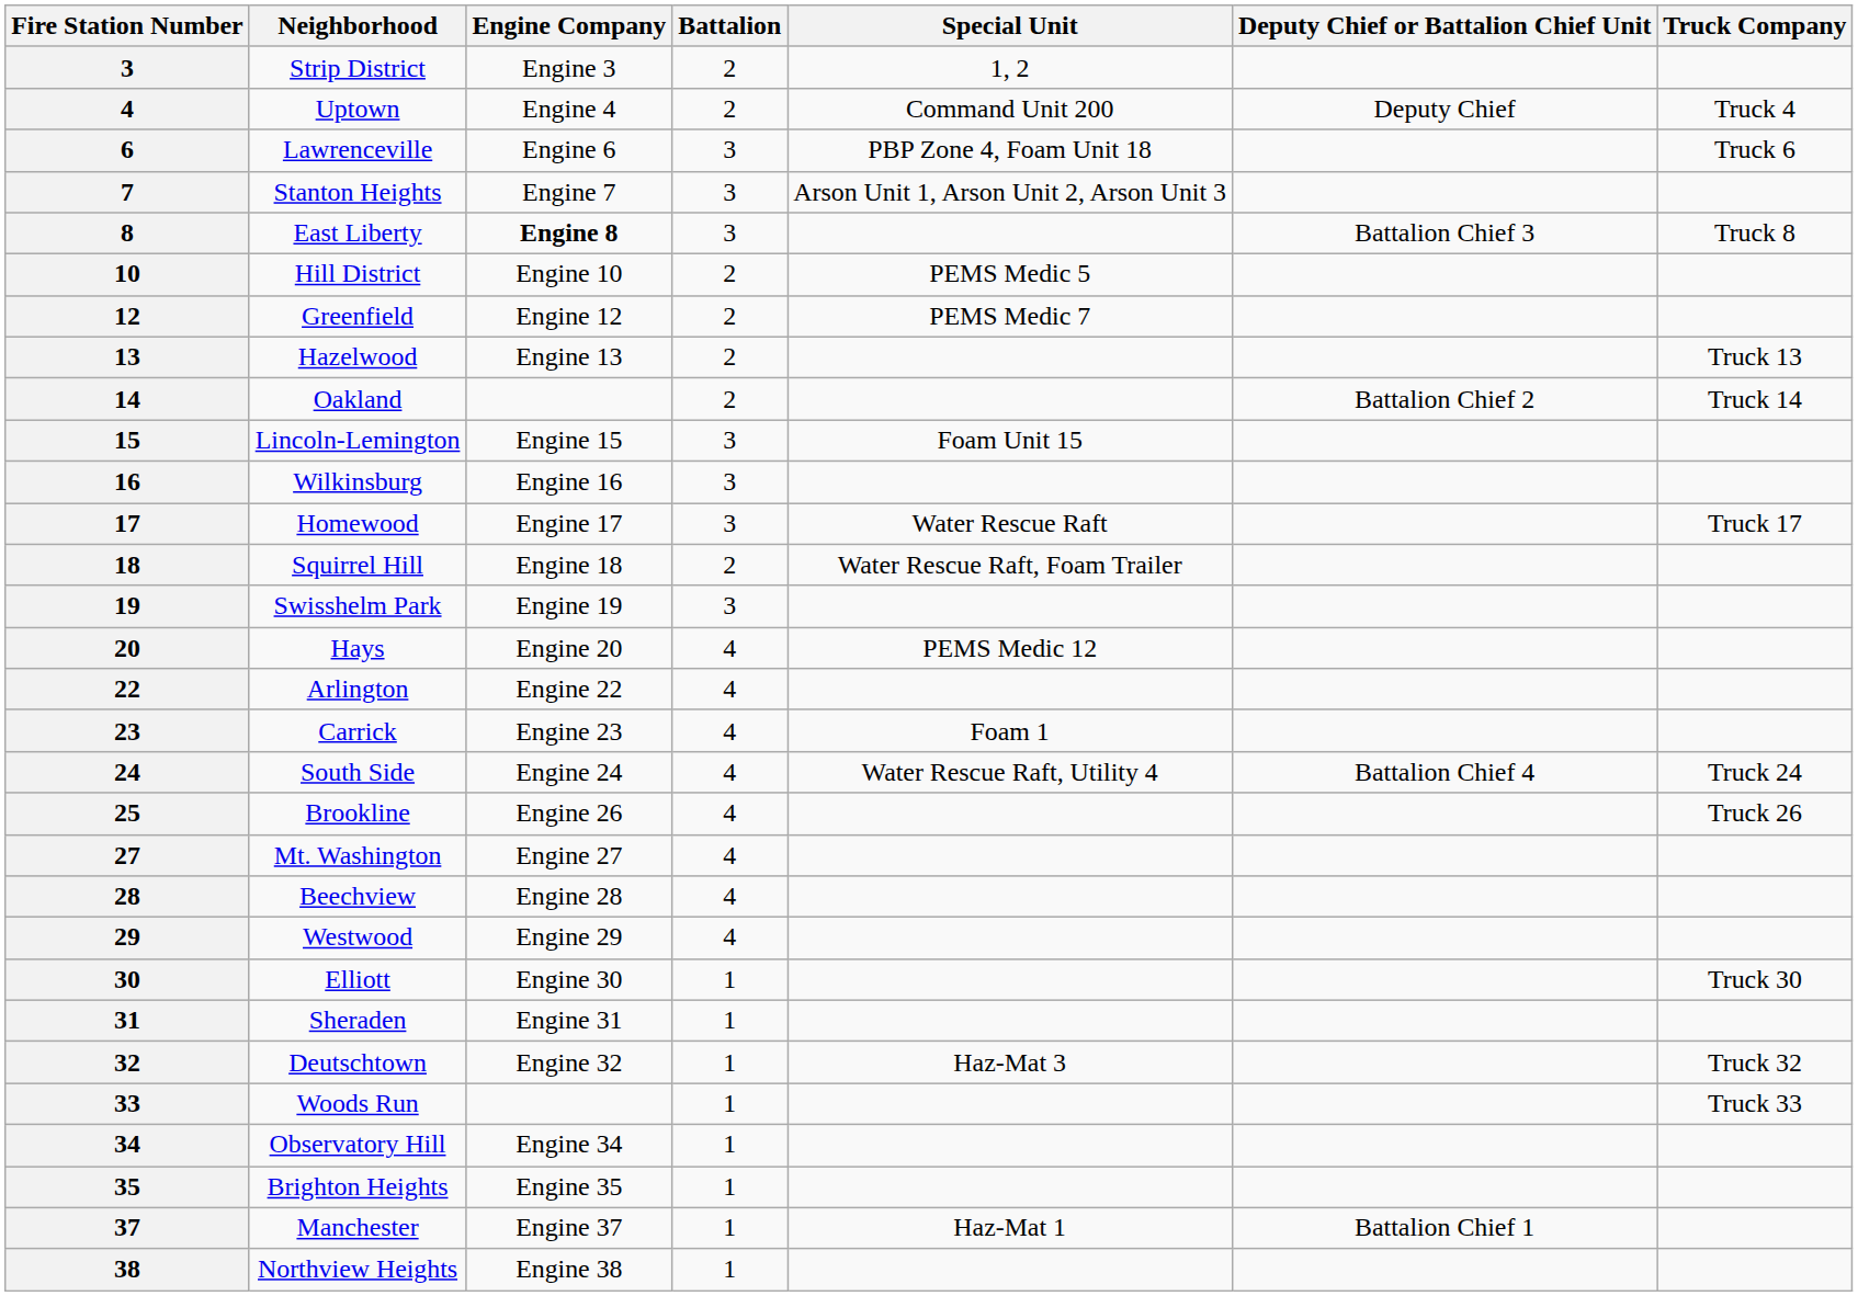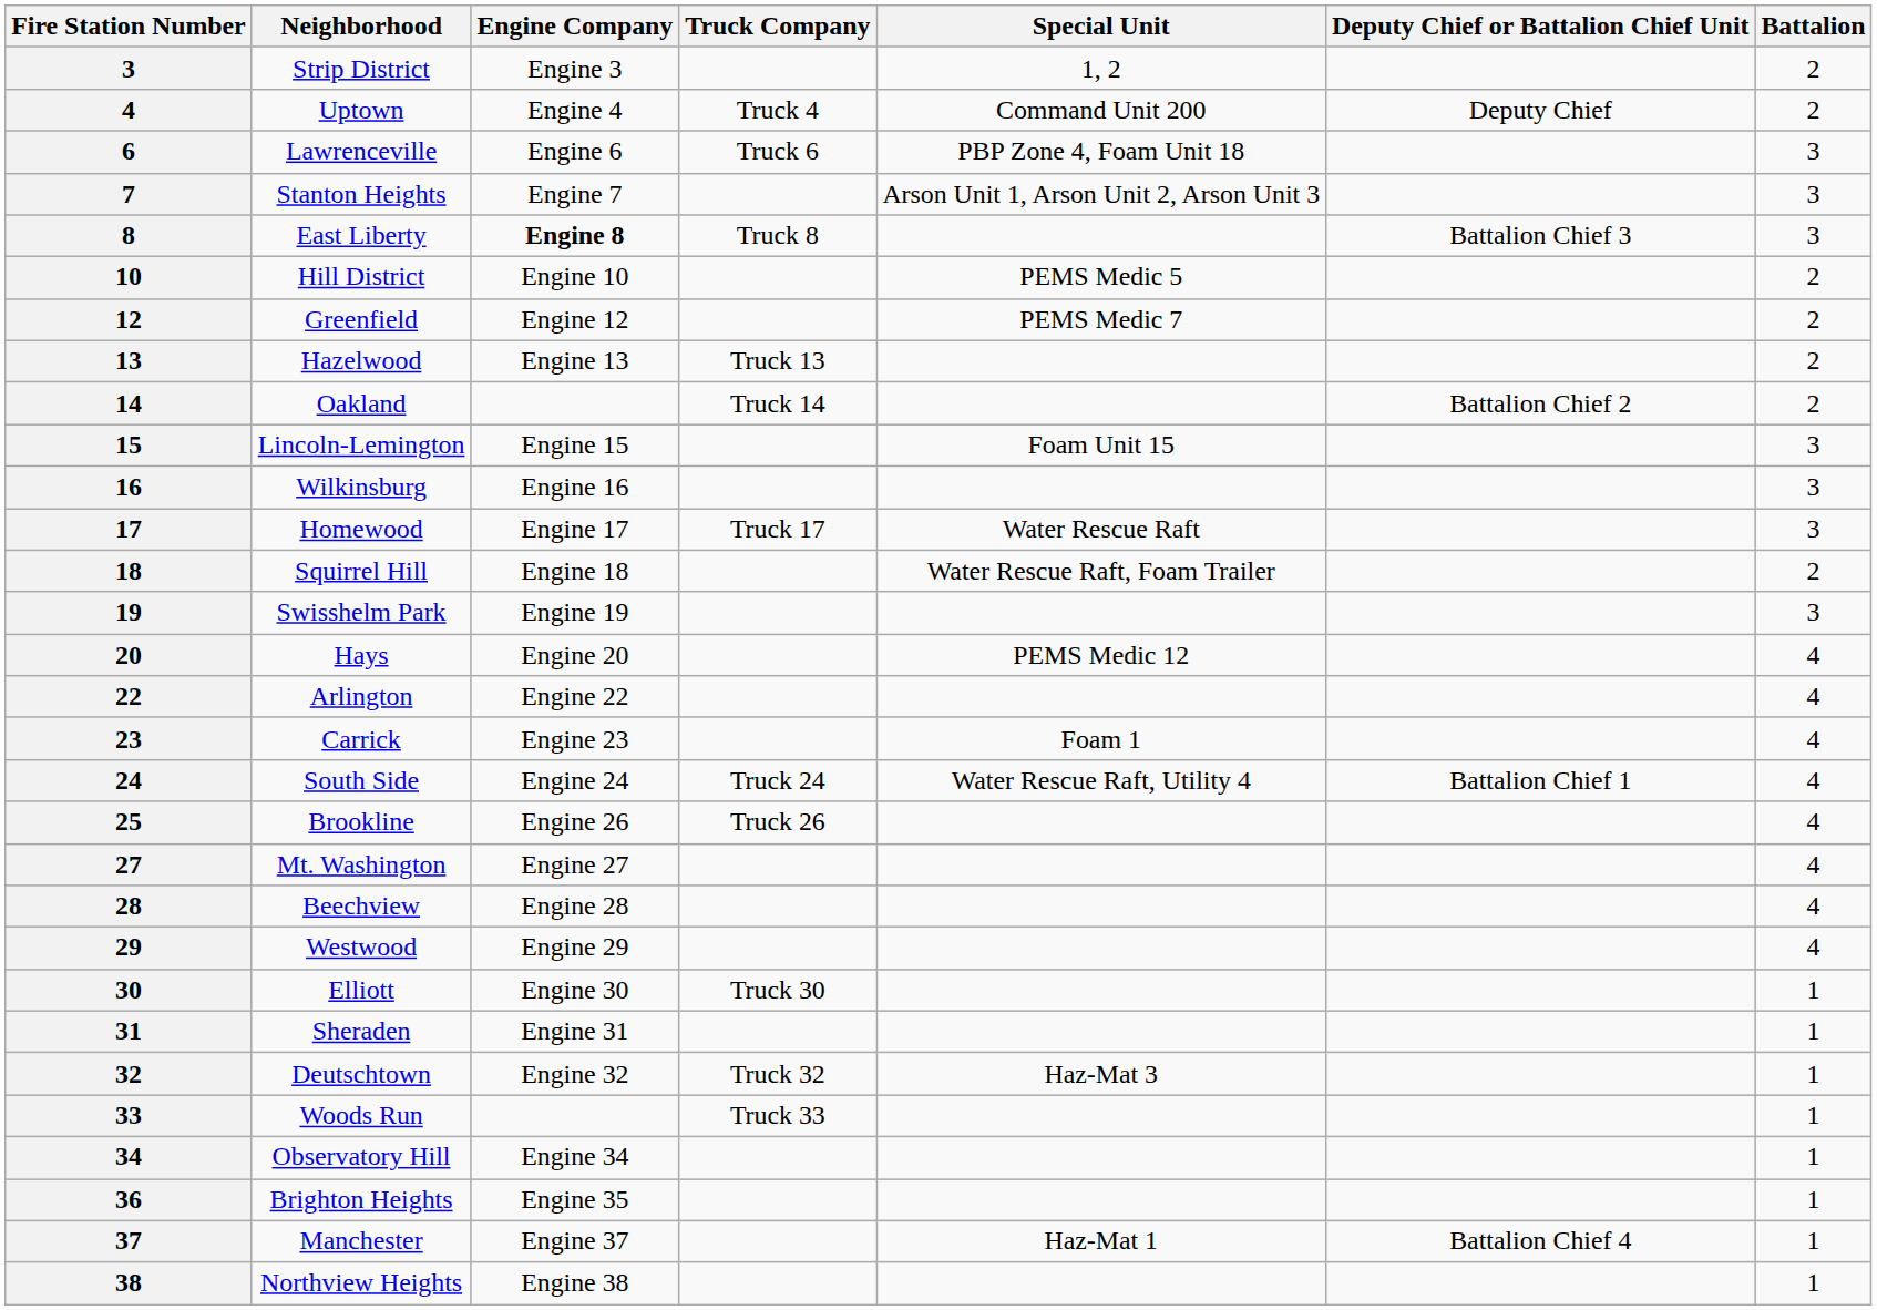columns swapped: Truck Company <-> Battalion
South Side | Deputy Chief or Battalion Chief Unit: Battalion Chief 4 -> Battalion Chief 1
Brighton Heights | Fire Station Number: 35 -> 36
Manchester | Deputy Chief or Battalion Chief Unit: Battalion Chief 1 -> Battalion Chief 4
